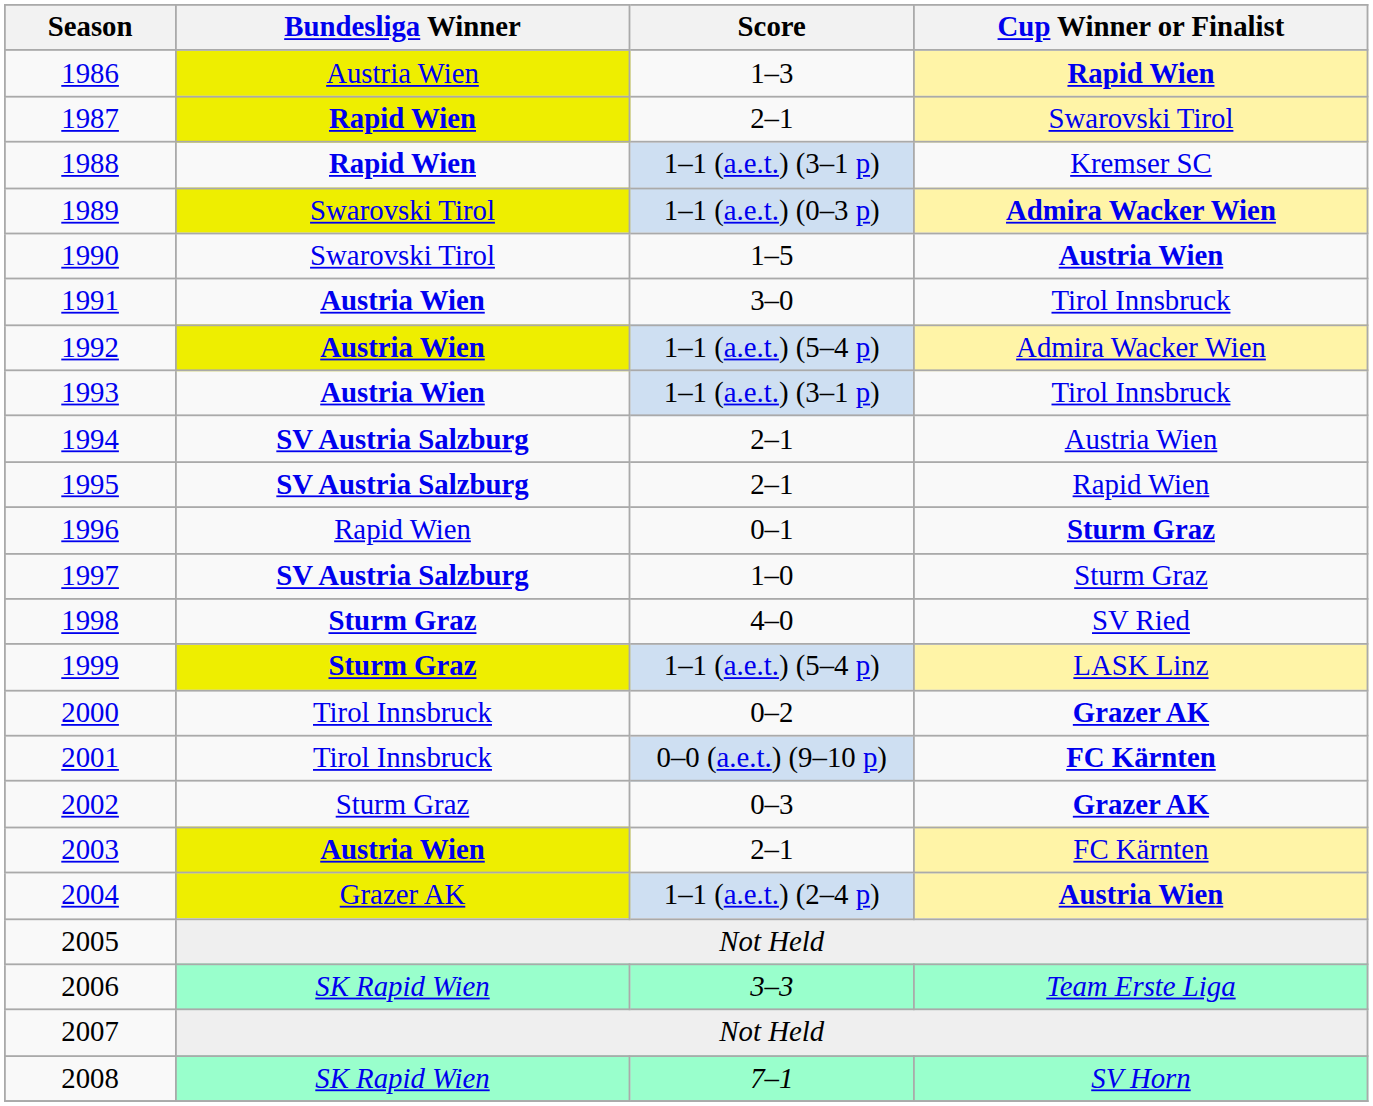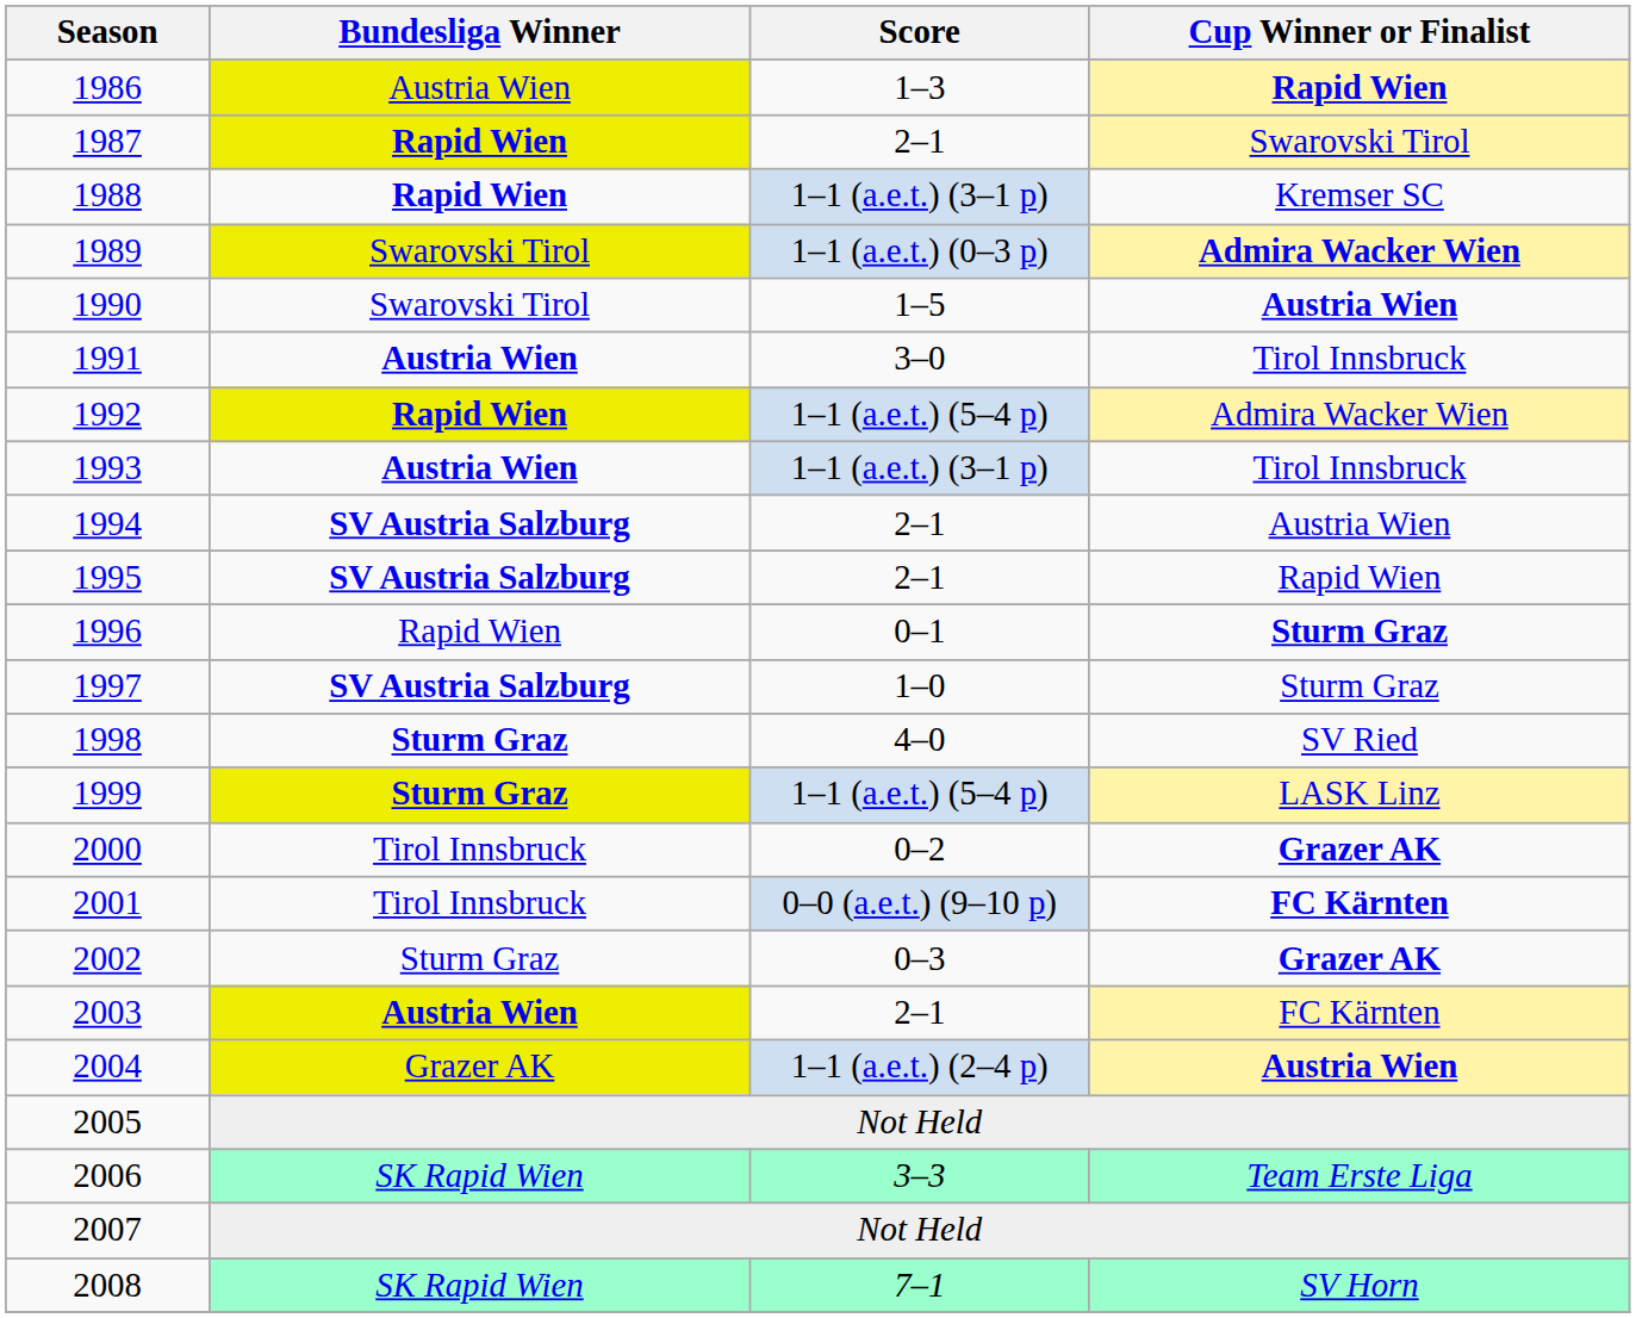1992 | Bundesliga Winner: Austria Wien -> Rapid Wien
